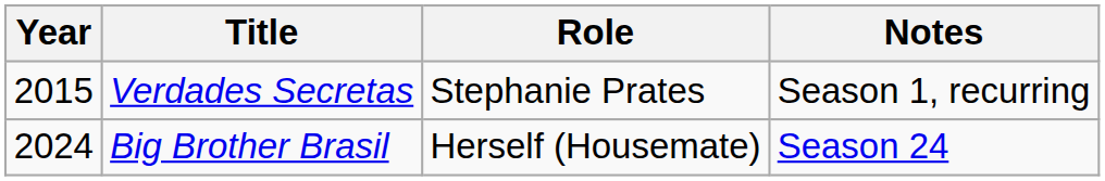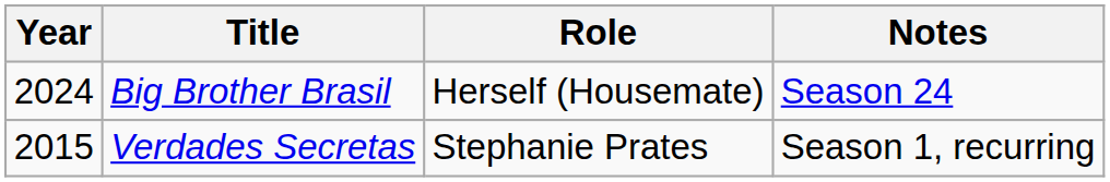rows swapped: Verdades Secretas <-> Big Brother Brasil
